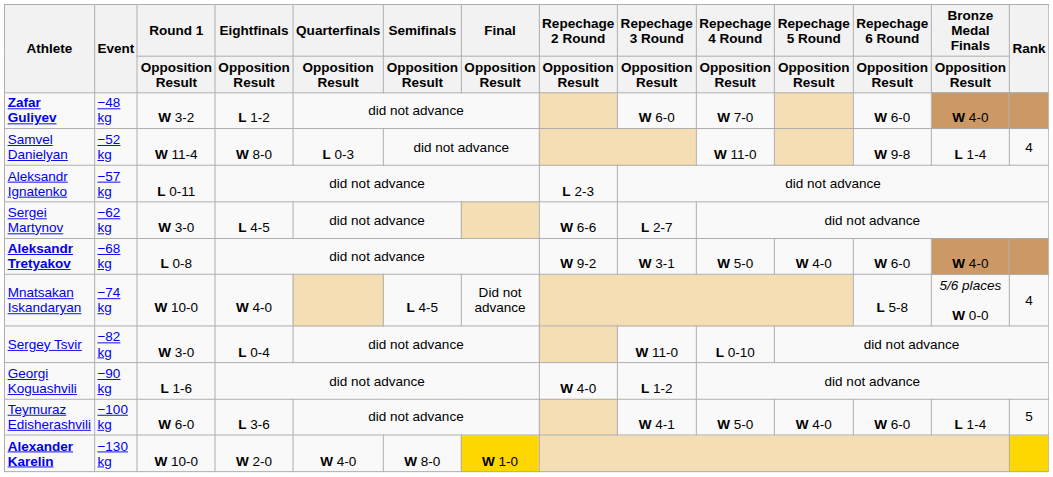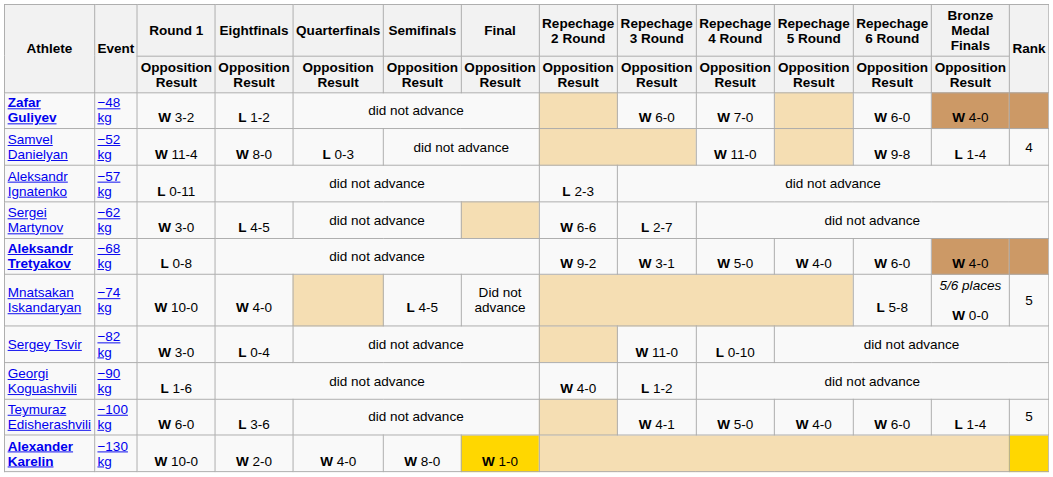Mnatsakan Iskandaryan | Rank: 4 -> 5
